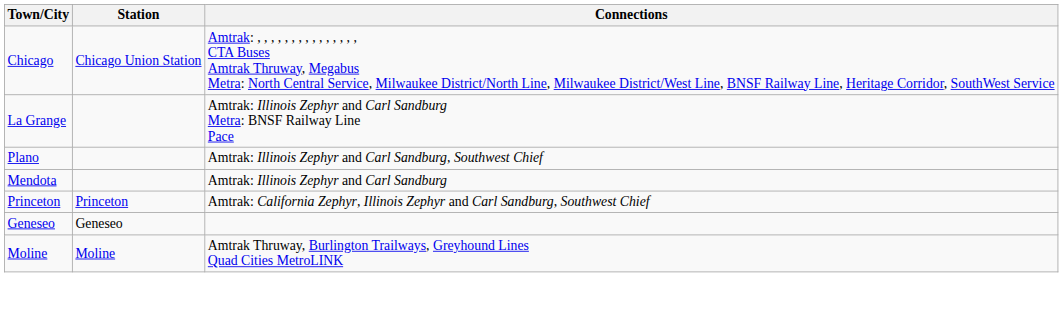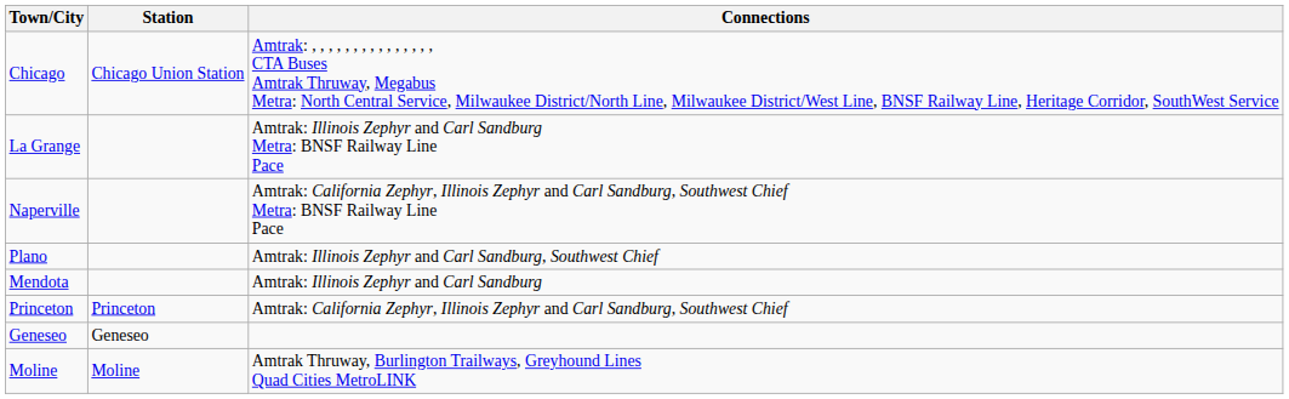+ row: Naperville | Amtrak: California Zephyr, Illinois Zephyr and Carl Sandburg, Southwest Chief Metra: BNSF Railway Line Pace
